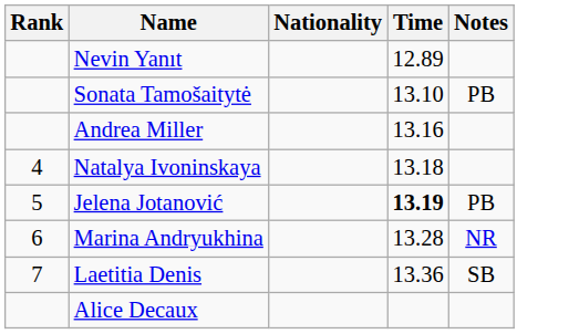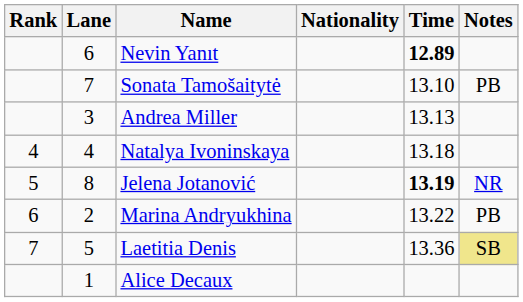+ column: Lane | 6 | 7 | 3 | 4 | 8 | 2 | 5 | 1
Nevin Yanıt | Time: normal -> bold
Andrea Miller | Time: 13.16 -> 13.13
Jelena Jotanović | Notes: PB -> NR
Marina Andryukhina | Time: 13.28 -> 13.22
Marina Andryukhina | Notes: NR -> PB
Laetitia Denis | Notes: no background -> khaki background
